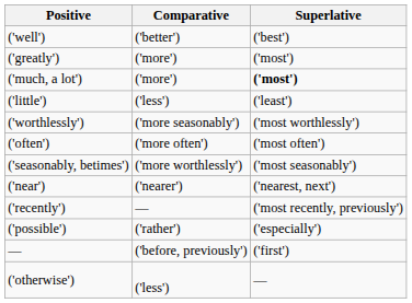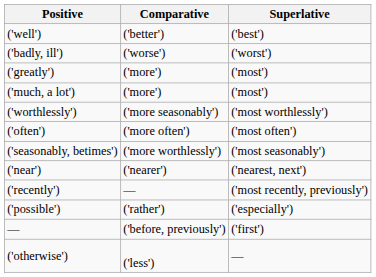+ row: ('badly, ill') | ('worse') | ('worst')
('much, a lot') | Superlative: bold -> normal
- row: ('little') | ('less') | ('least')
